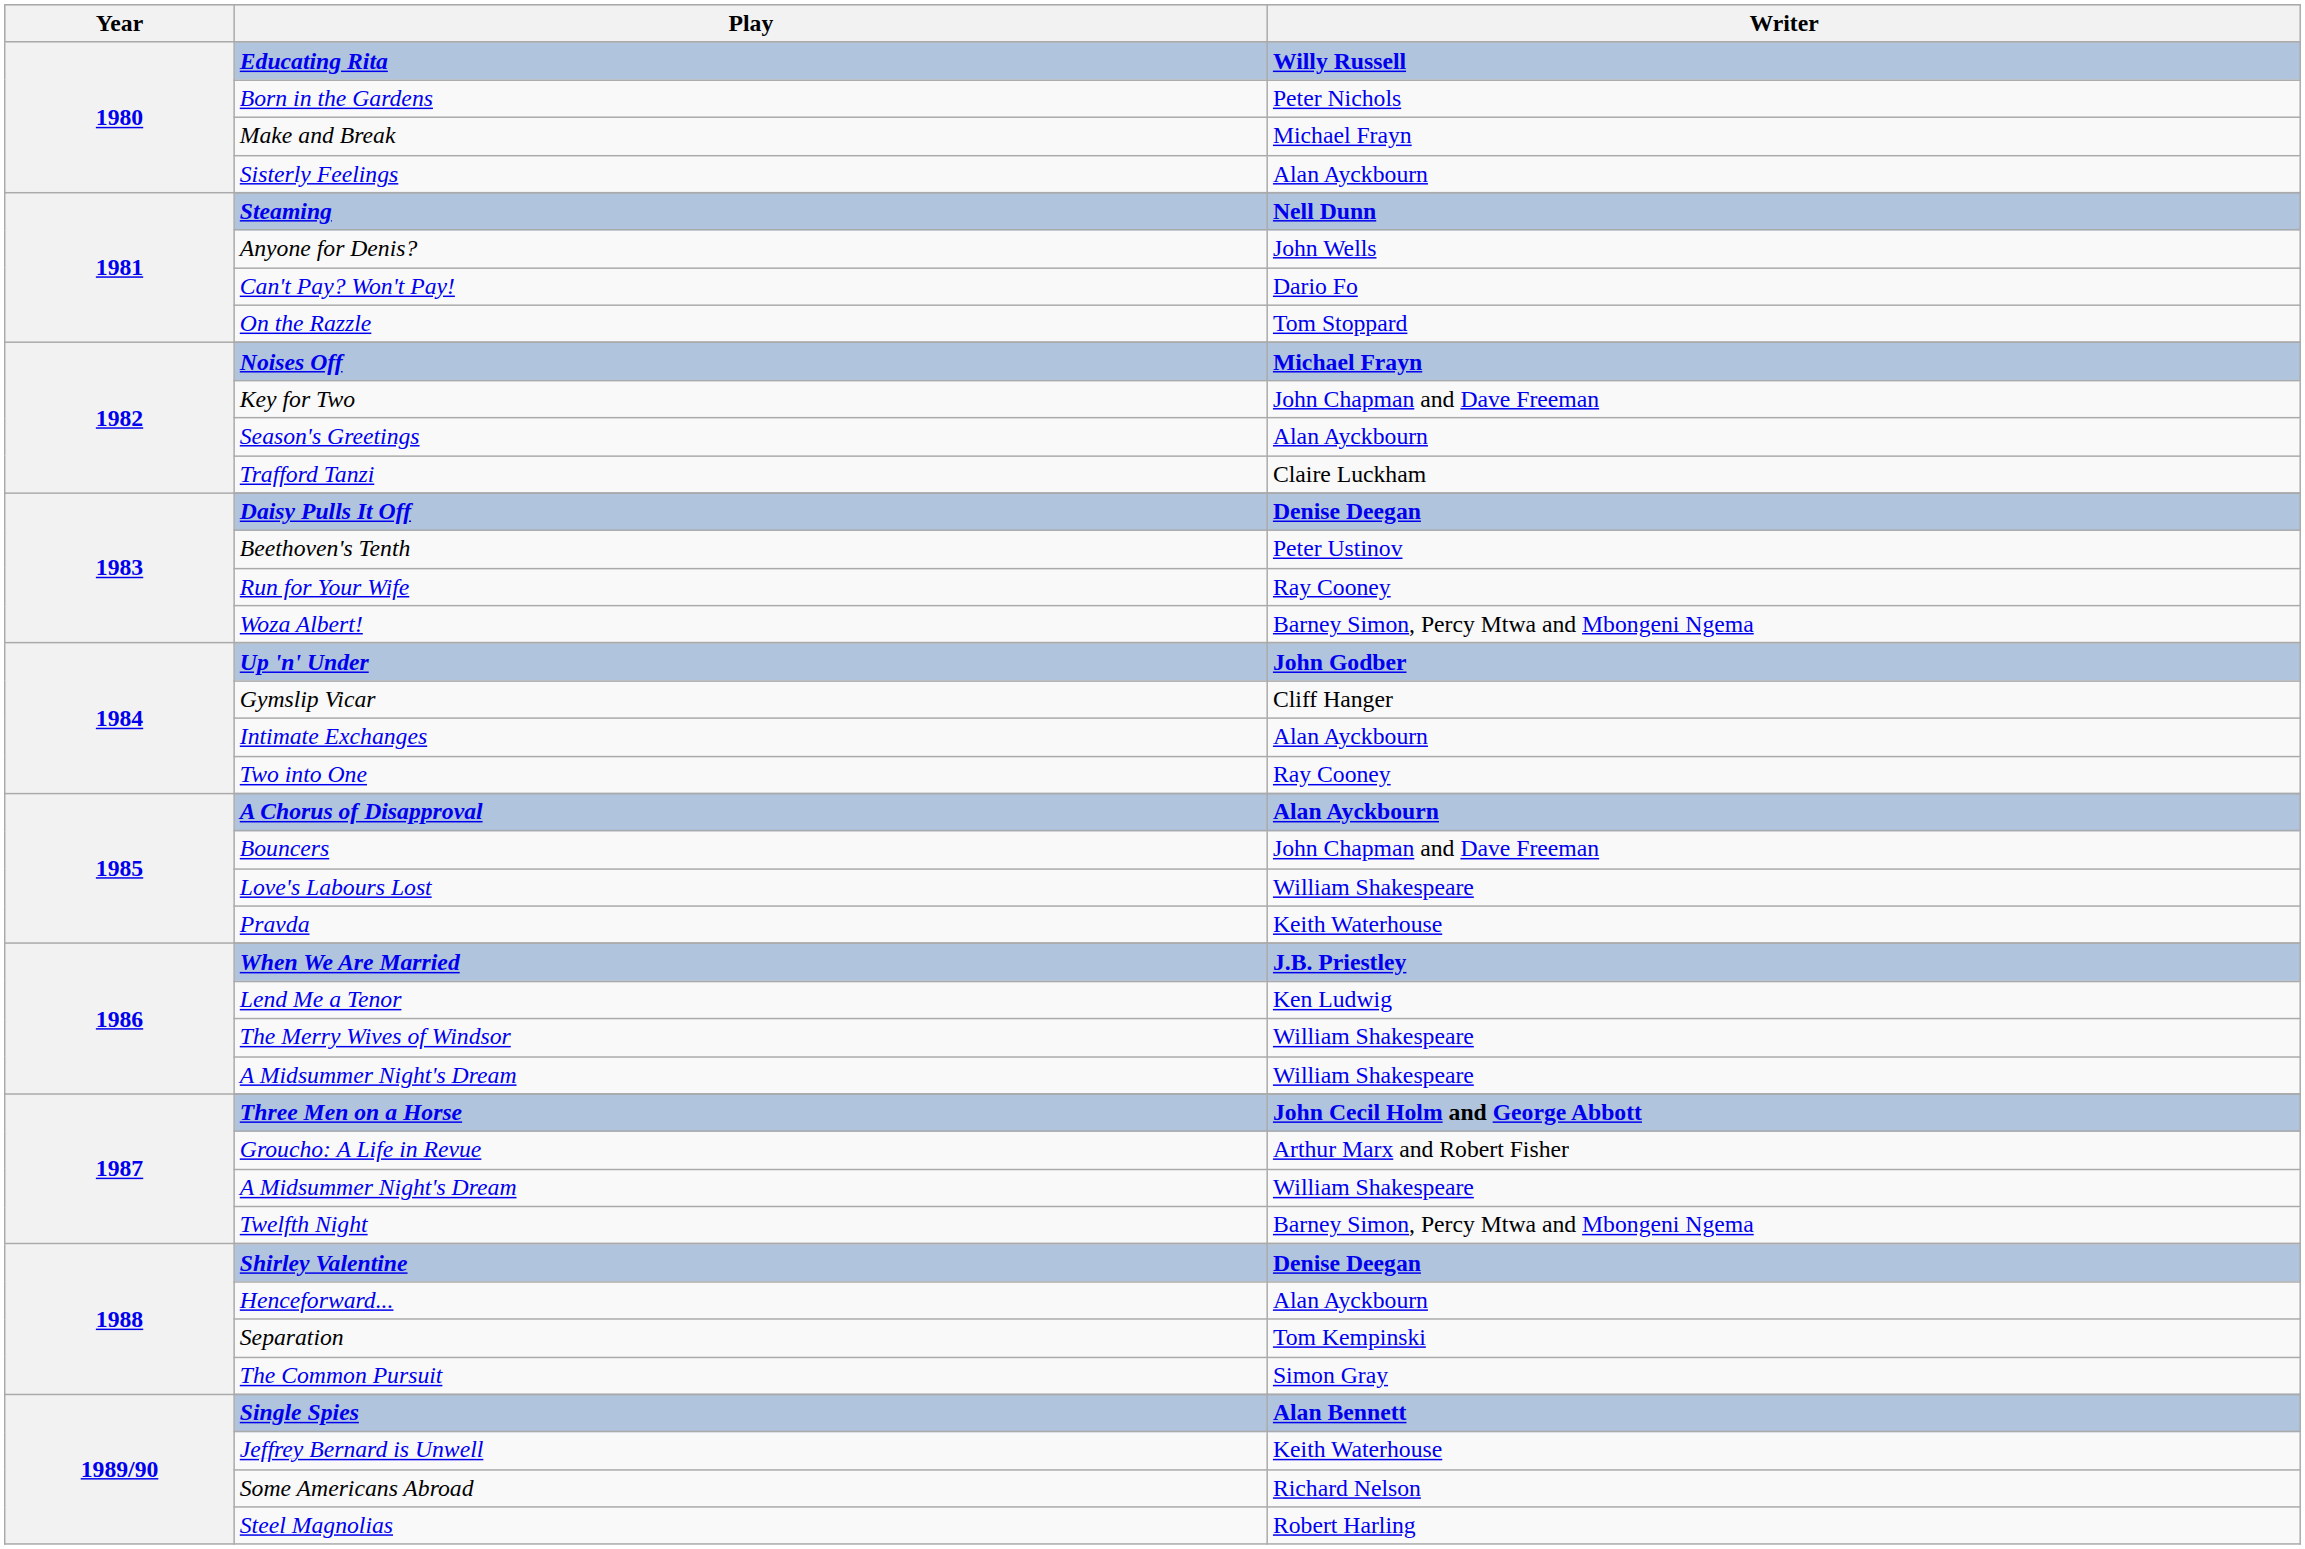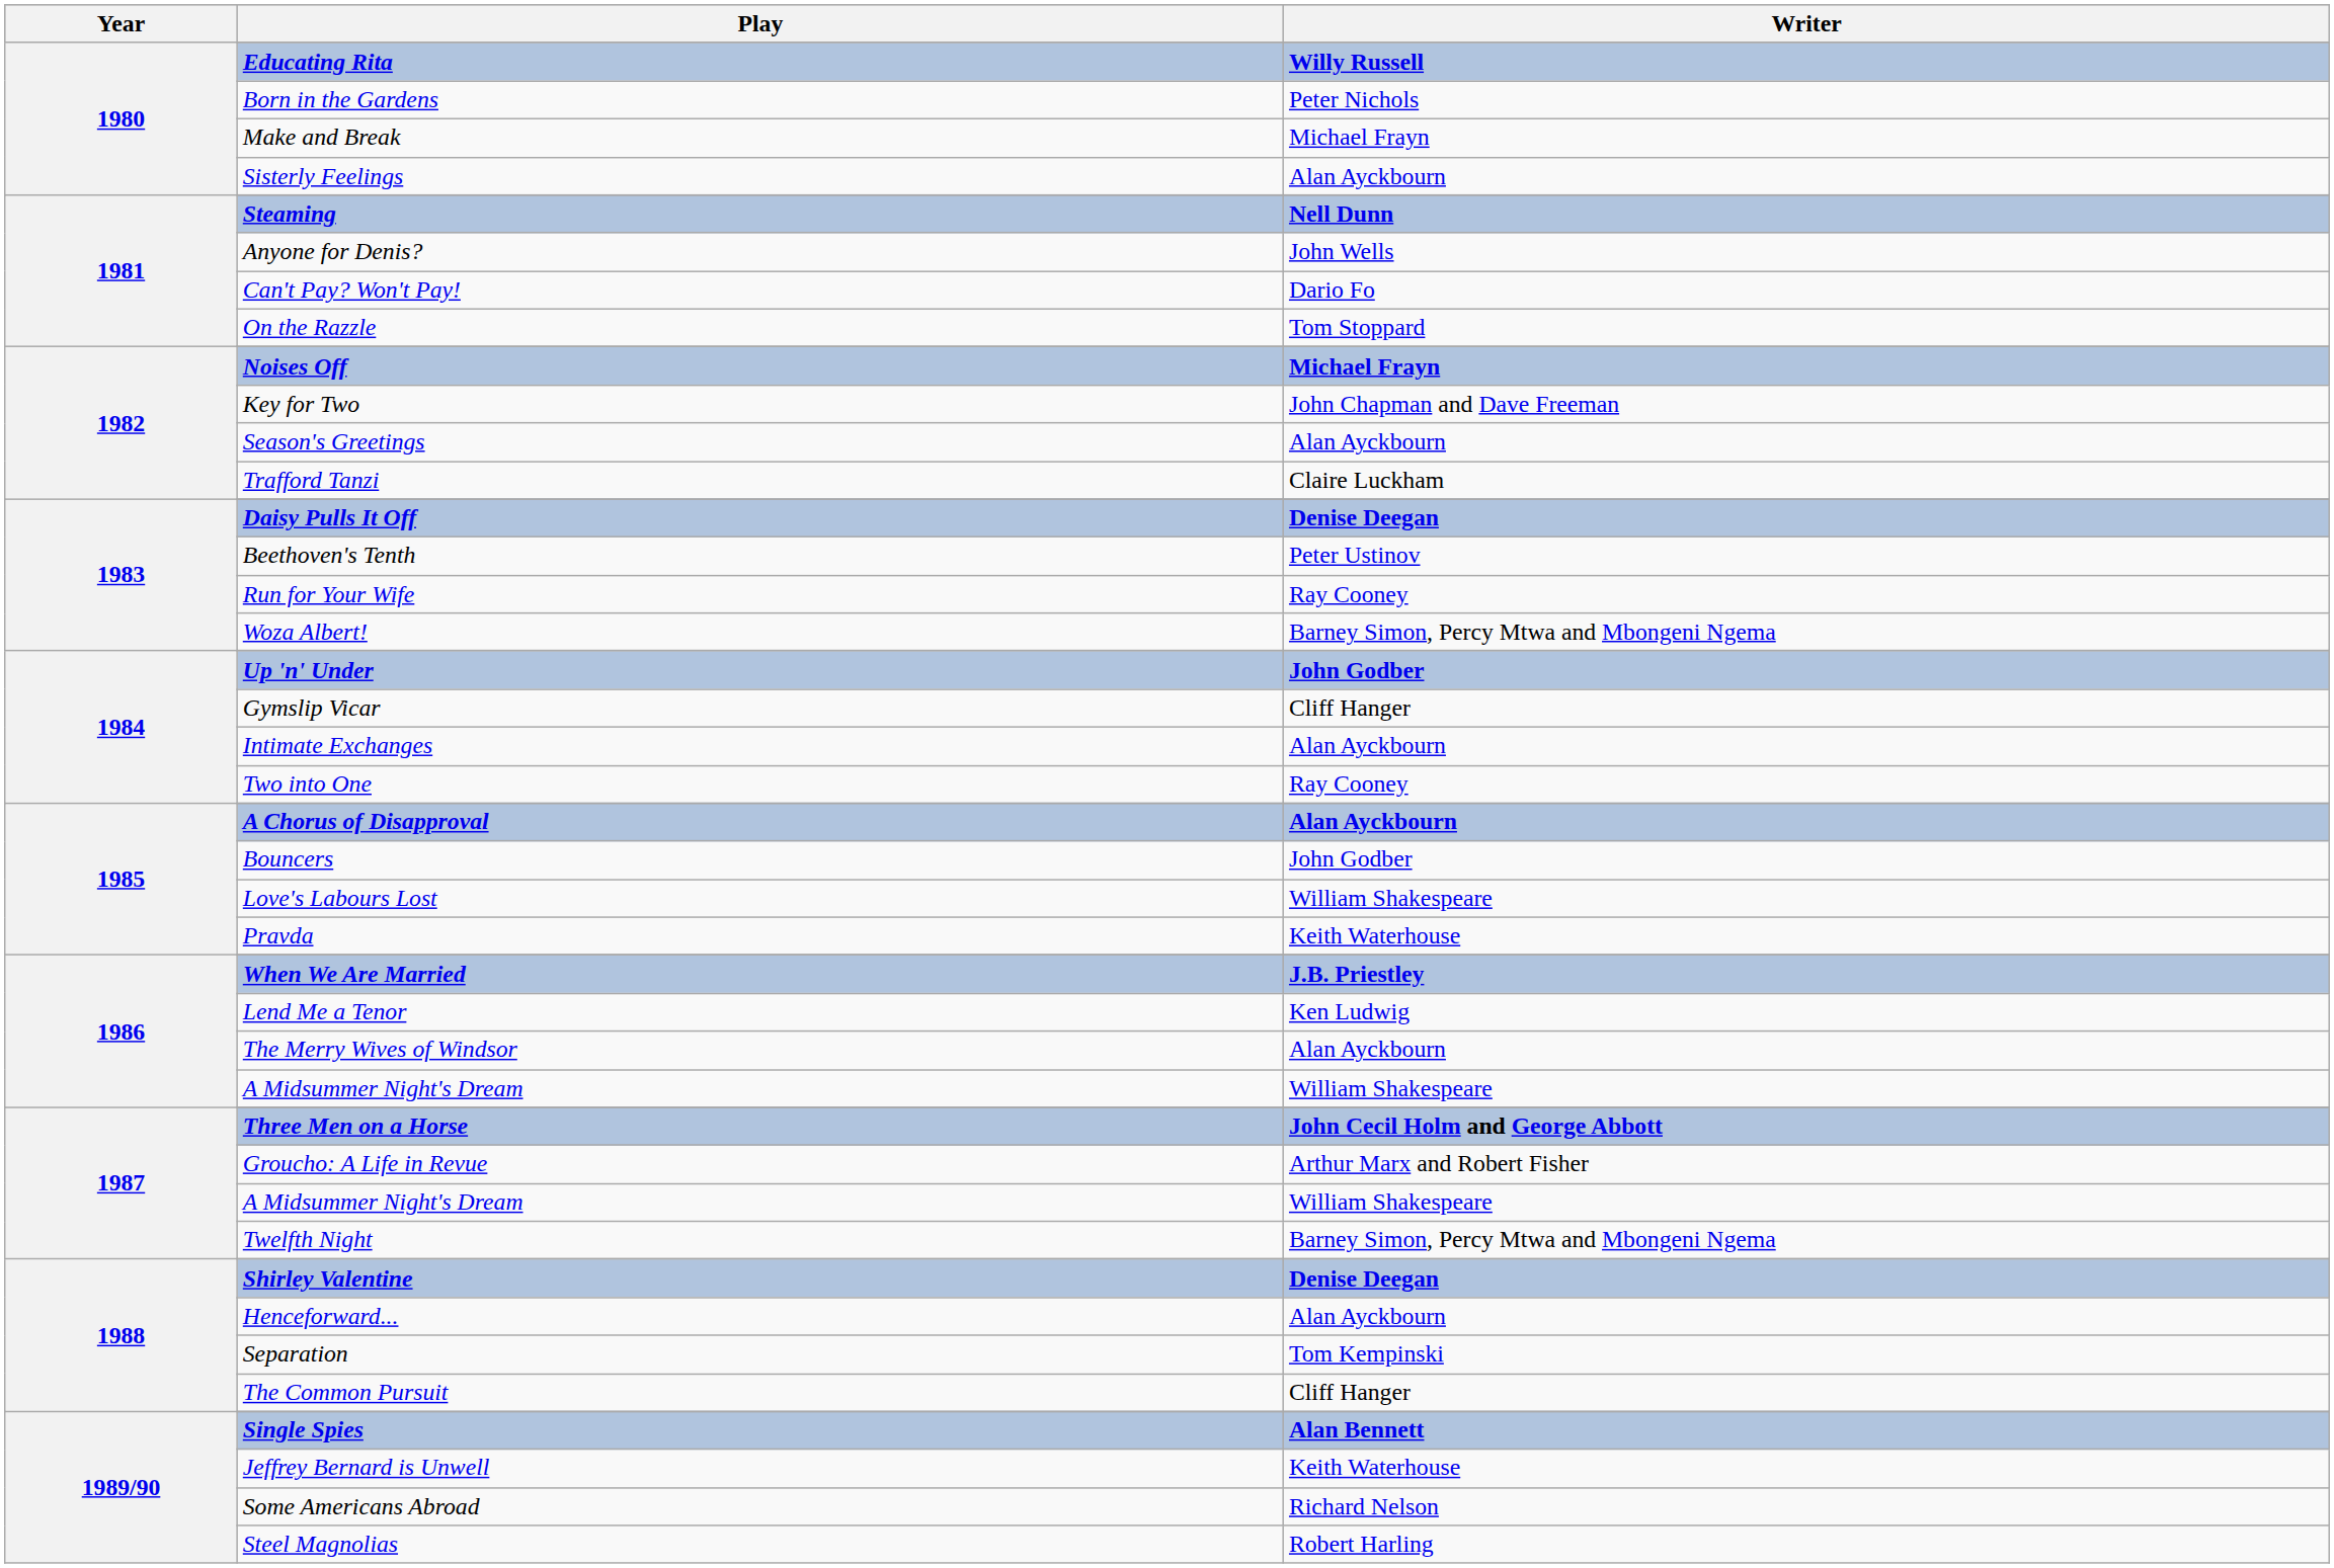Bouncers | Writer: John Chapman and Dave Freeman -> John Godber
The Merry Wives of Windsor | Writer: William Shakespeare -> Alan Ayckbourn
The Common Pursuit | Writer: Simon Gray -> Cliff Hanger
